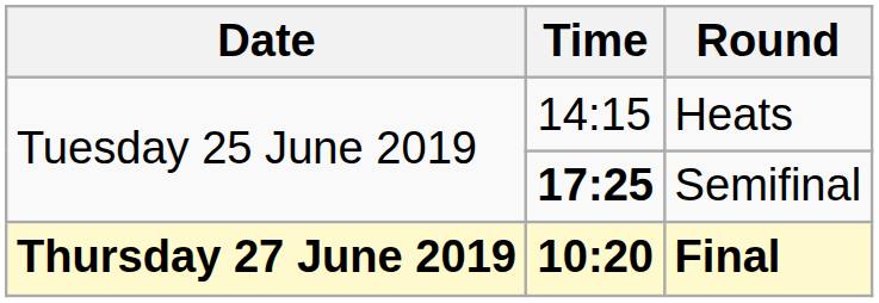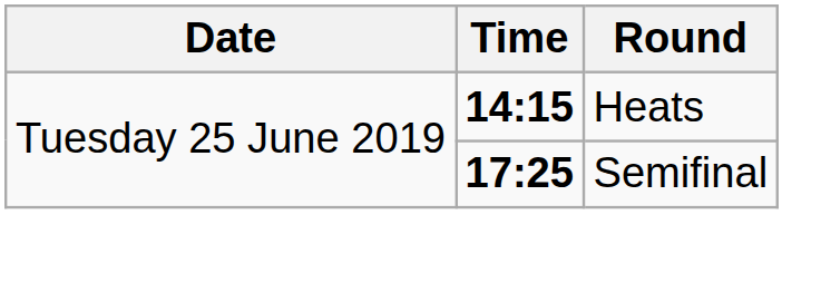Heats | Time: normal -> bold
- row: Thursday 27 June 2019 | 10:20 | Final
